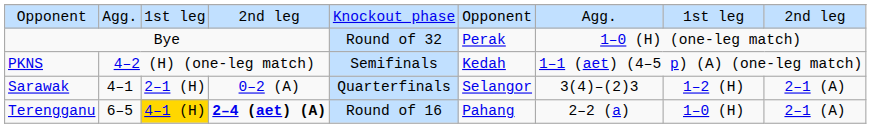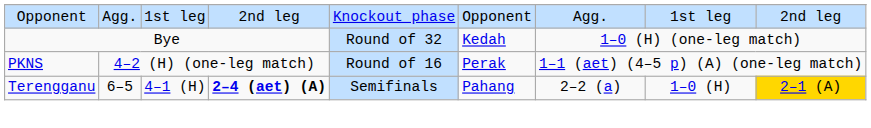Bye | column 6: Perak -> Kedah
PKNS | column 5: Semifinals -> Round of 16
PKNS | column 6: Kedah -> Perak
- row: Sarawak | 4–1 | 2–1 (H) | 0–2 (A) | Quarterfinals | Selangor | 3(4)–(2)3 | 1–2 (H) | 2–1 (A)
Terengganu | column 3: gold background -> no background
Terengganu | column 5: Round of 16 -> Semifinals
Terengganu | column 9: no background -> gold background
